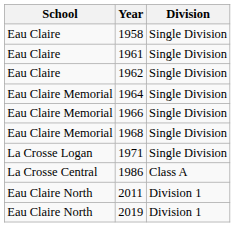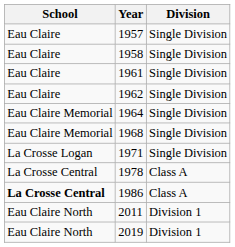+ row: Eau Claire | 1957 | Single Division
- row: Eau Claire Memorial | 1966 | Single Division
+ row: La Crosse Central | 1978 | Class A
1986 | School: normal -> bold
